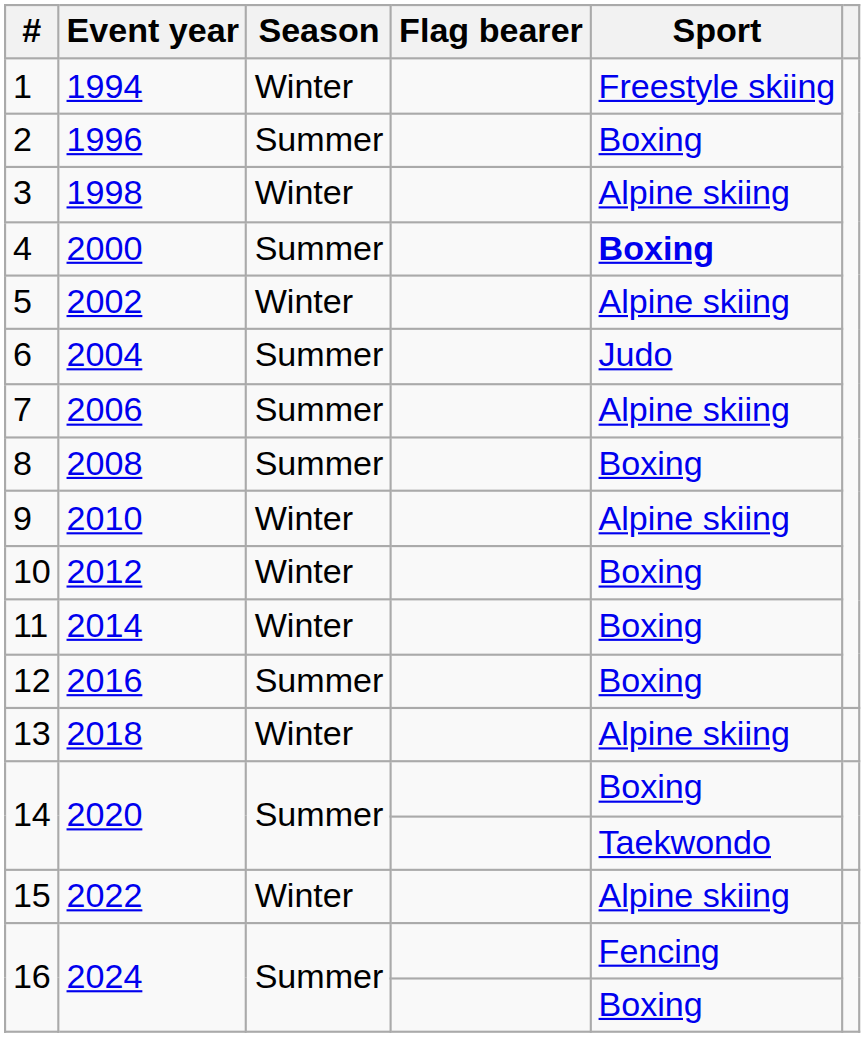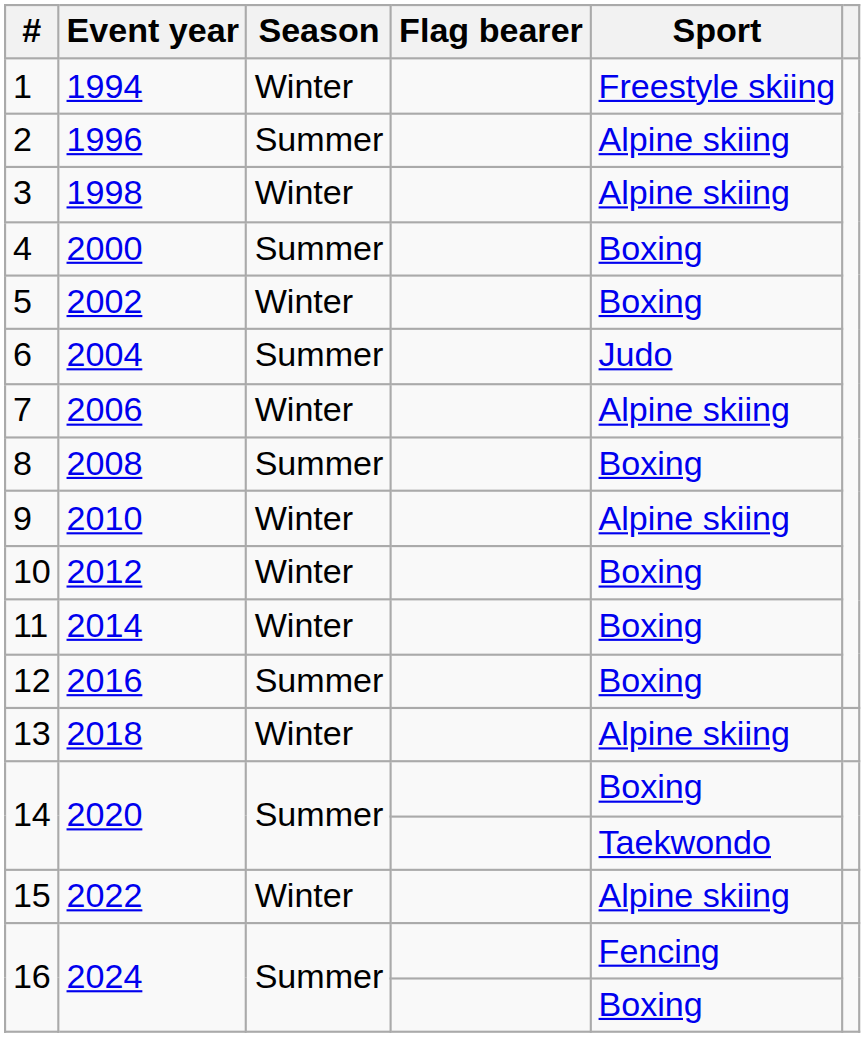2 | Sport: Boxing -> Alpine skiing
4 | Sport: bold -> normal
5 | Sport: Alpine skiing -> Boxing
7 | Season: Summer -> Winter
